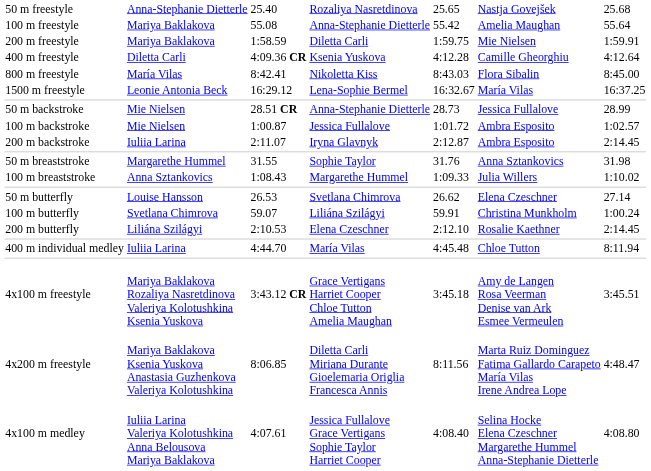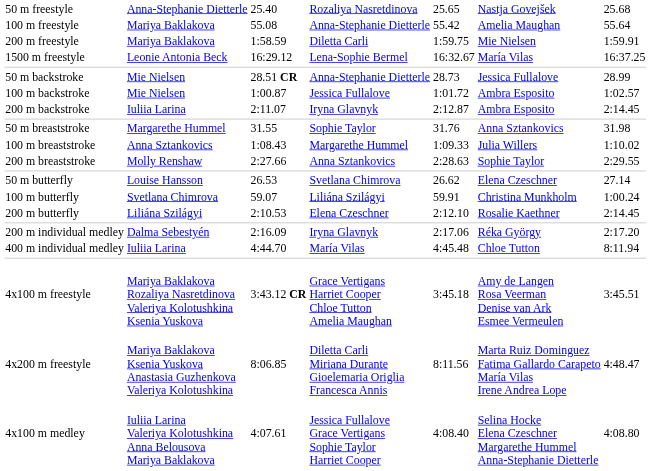- row: 400 m freestyle | Diletta Carli | 4:09.36 CR | Ksenia Yuskova | 4:12.28 | Camille Gheorghiu | 4:12.64
- row: 800 m freestyle | María Vilas | 8:42.41 | Nikoletta Kiss | 8:43.03 | Flora Sibalin | 8:45.00
+ row: 200 m breaststroke | Molly Renshaw | 2:27.66 | Anna Sztankovics | 2:28.63 | Sophie Taylor | 2:29.55
+ row: 200 m individual medley | Dalma Sebestyén | 2:16.09 | Iryna Glavnyk | 2:17.06 | Réka György | 2:17.20
